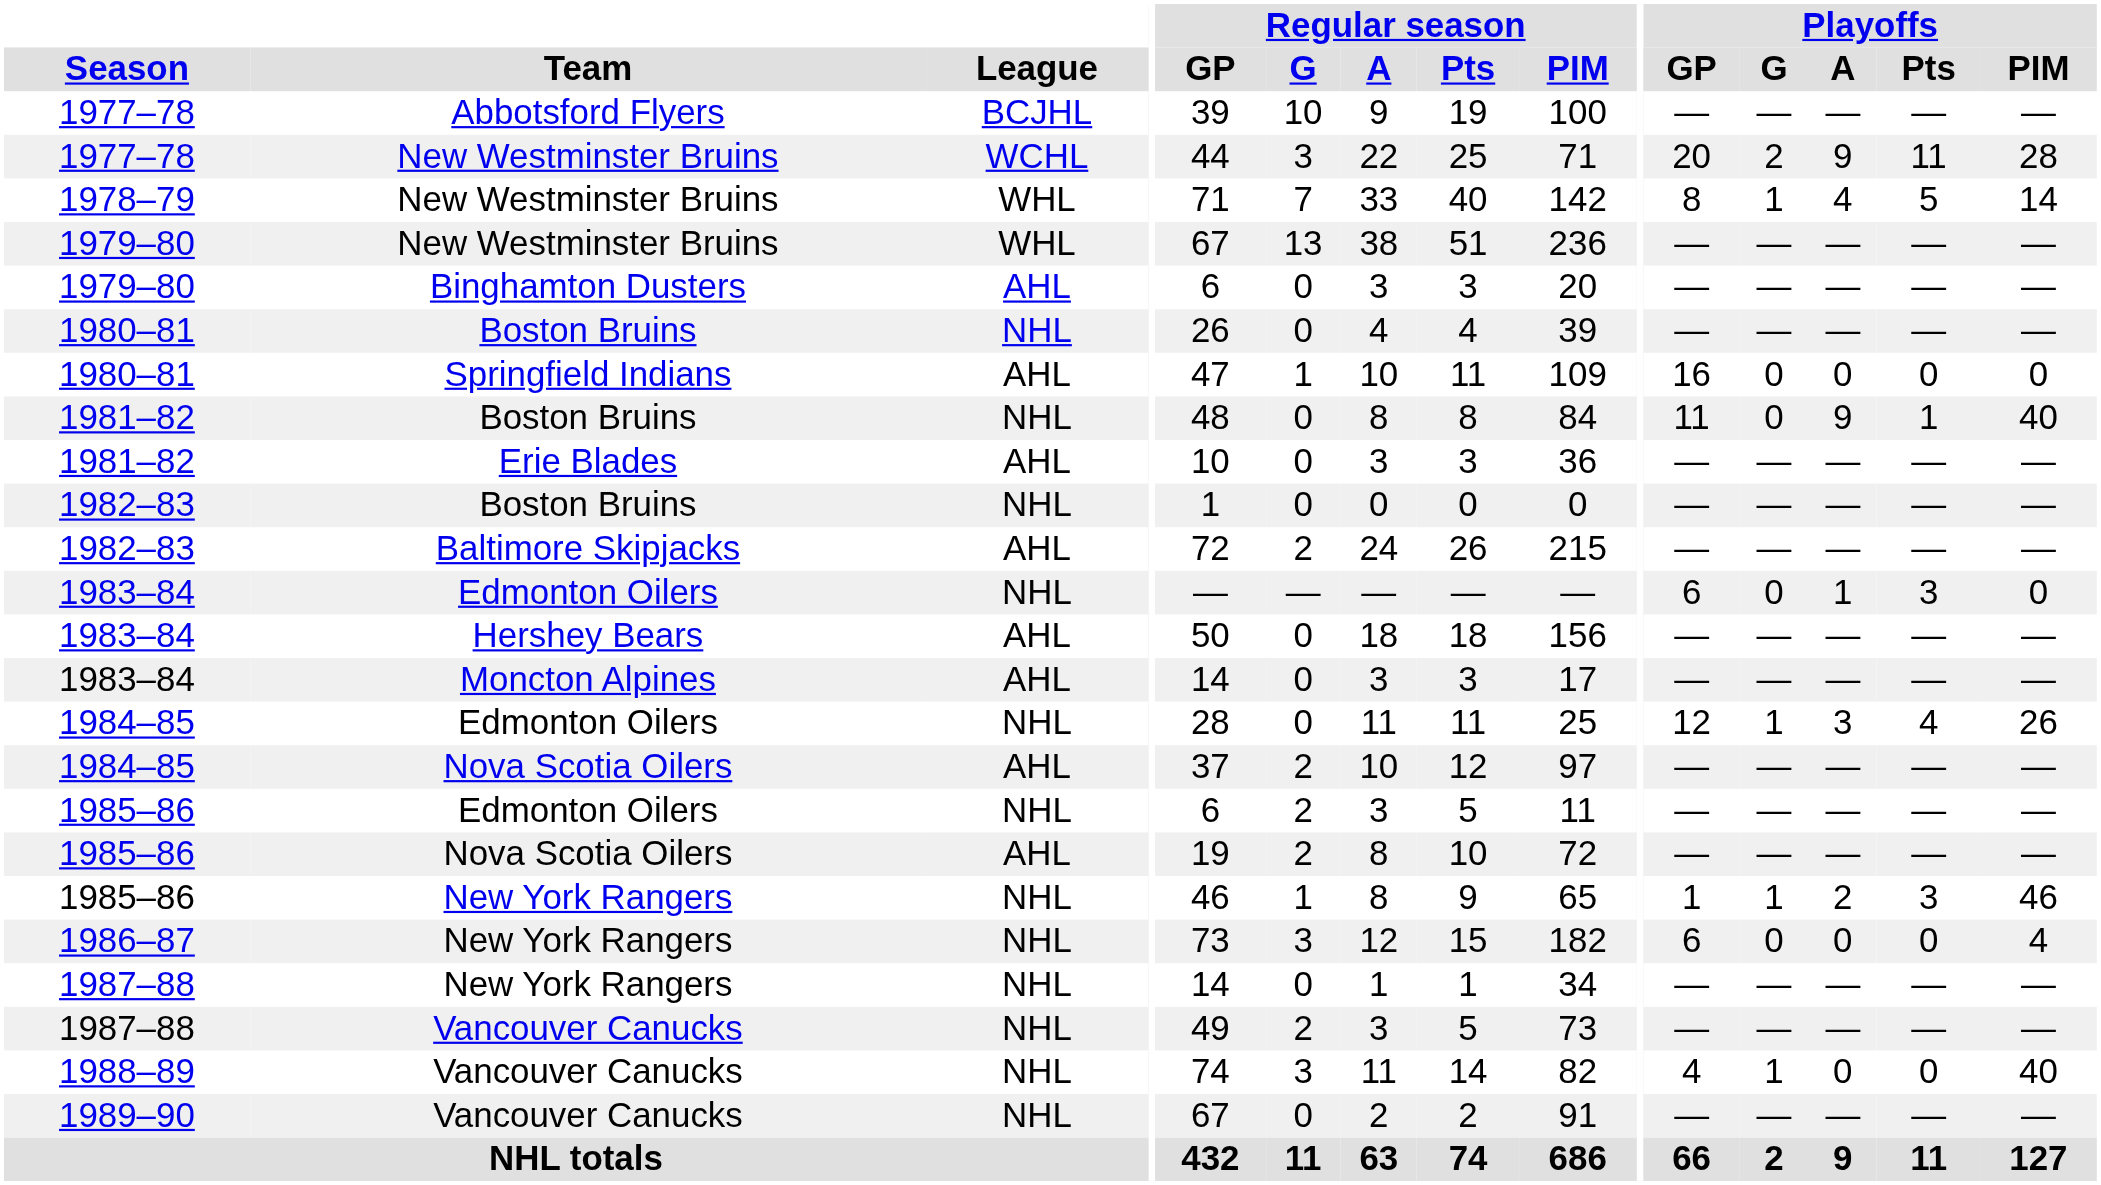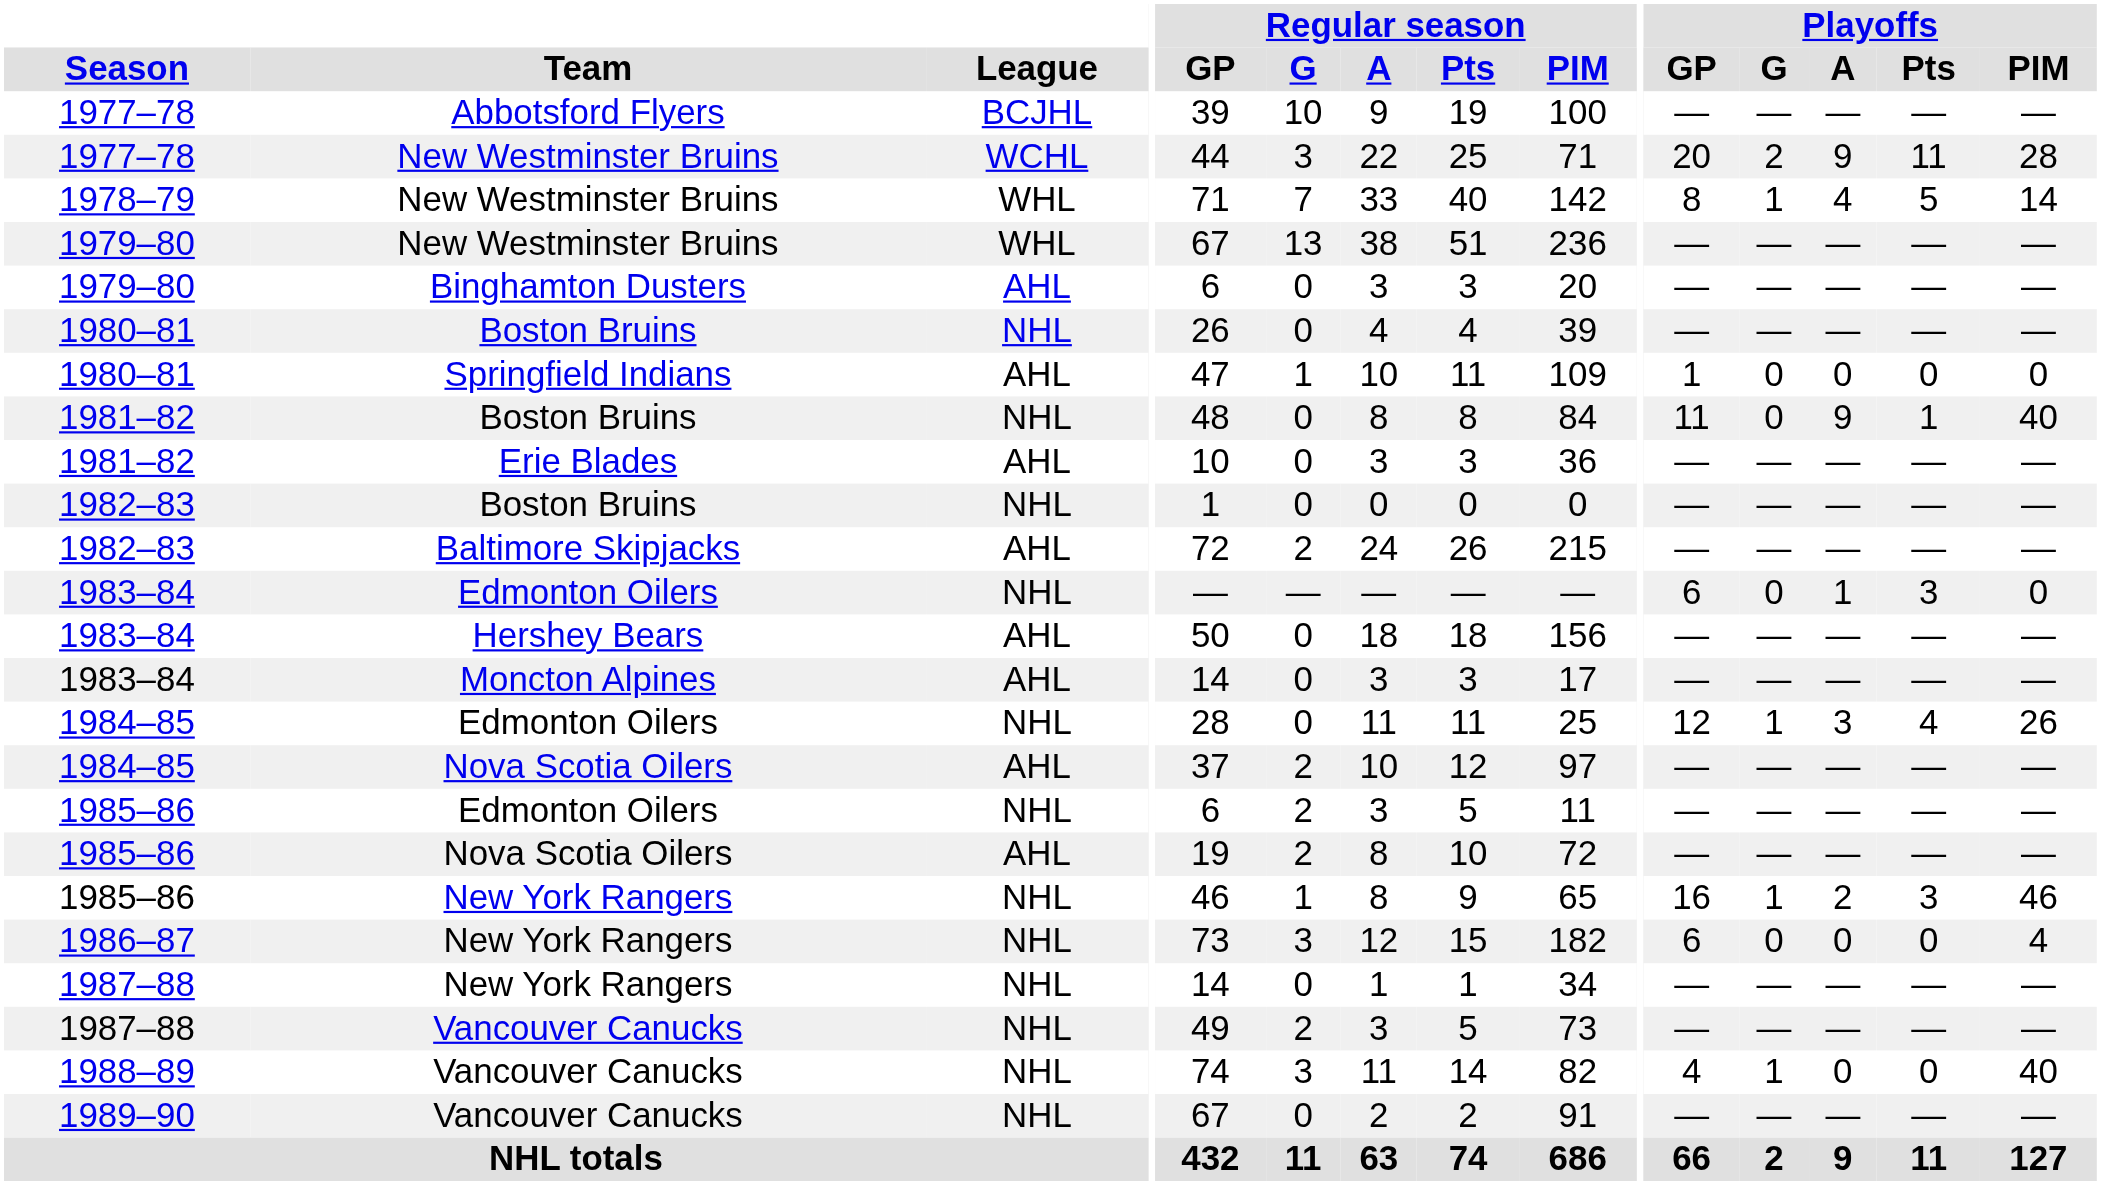1980–81 / Springfield Indians | Playoffs / GP: 16 -> 1
1985–86 / New York Rangers | Playoffs / GP: 1 -> 16
